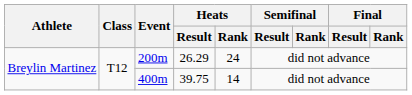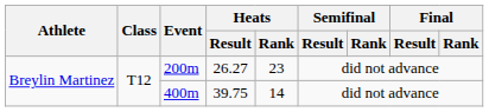200m | Heats / Result: 26.29 -> 26.27
200m | Heats / Rank: 24 -> 23
